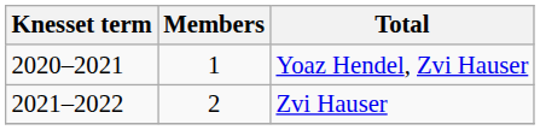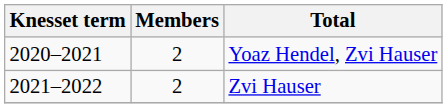Yoaz Hendel, Zvi Hauser | Members: 1 -> 2
